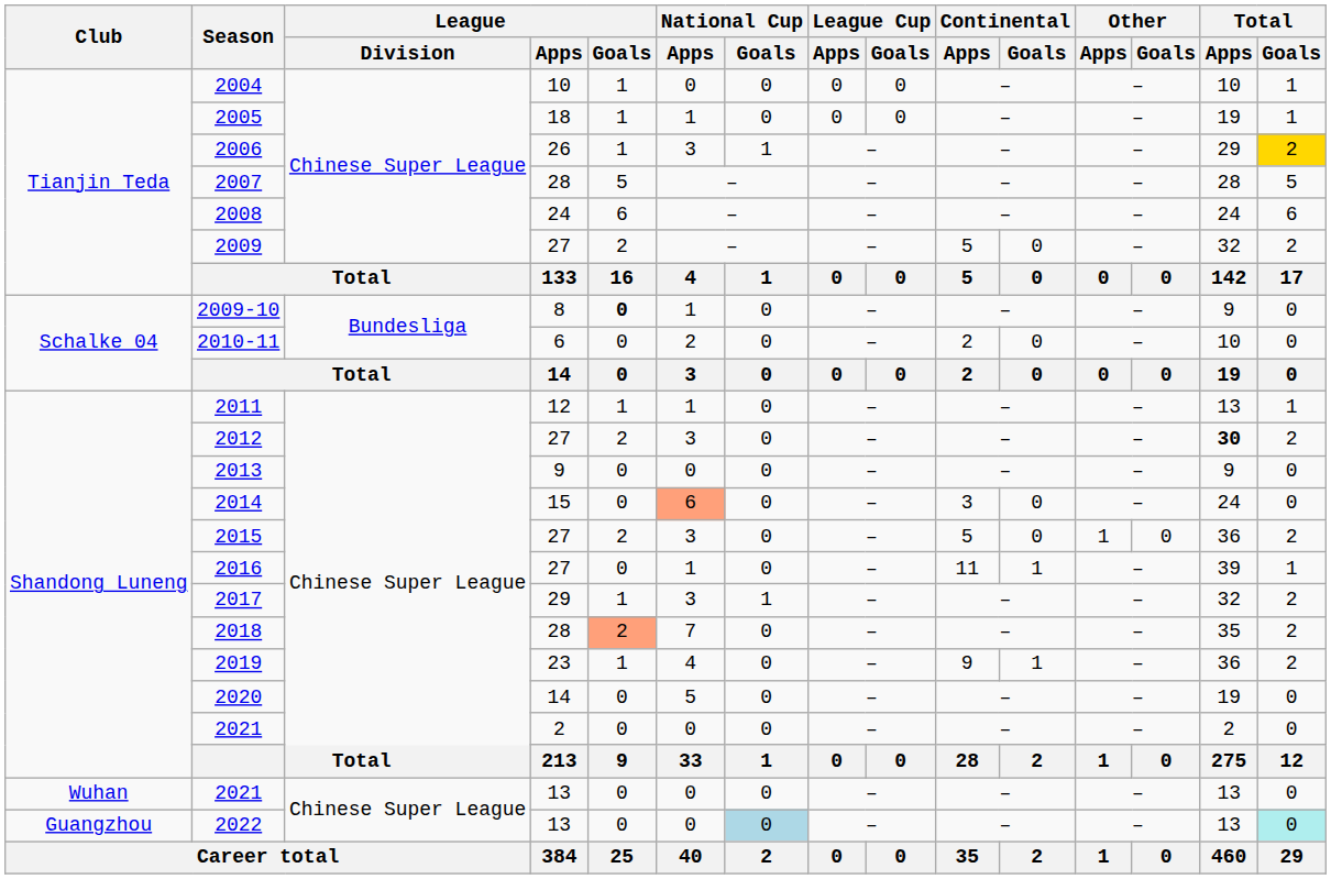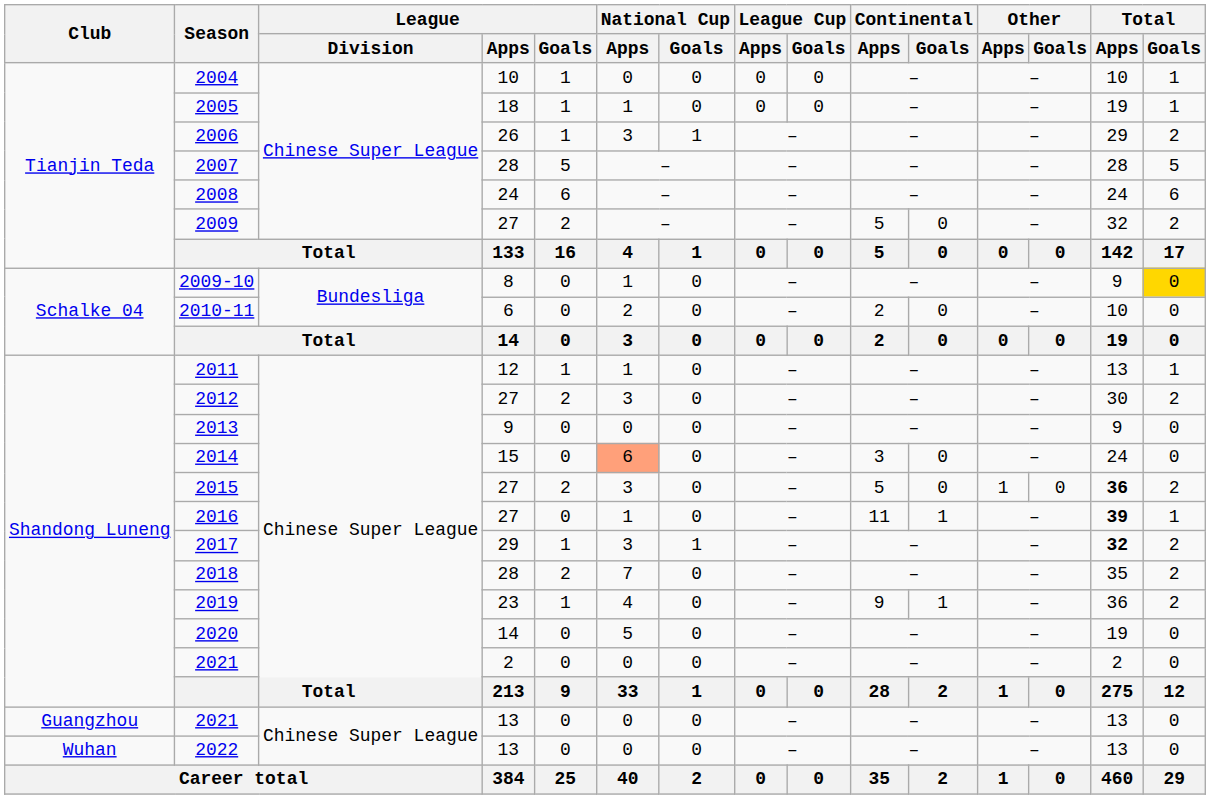2006 | Total / Goals: gold background -> no background
2009-10 | League / Goals: bold -> normal
2009-10 | Total / Goals: no background -> gold background
2012 | Total / Apps: bold -> normal
2015 | Total / Apps: normal -> bold
2016 | Total / Apps: normal -> bold
2017 | Total / Apps: normal -> bold
2018 | League / Goals: lightsalmon background -> no background
2021 / 13 | Club: Wuhan -> Guangzhou
2022 | Club: Guangzhou -> Wuhan
2022 | National Cup / Goals: lightblue background -> no background
2022 | Total / Goals: paleturquoise background -> no background
